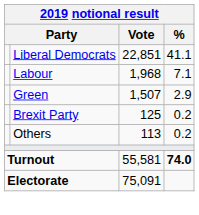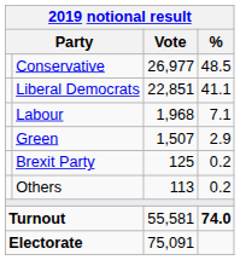+ row: Conservative | 26,977 | 48.5
